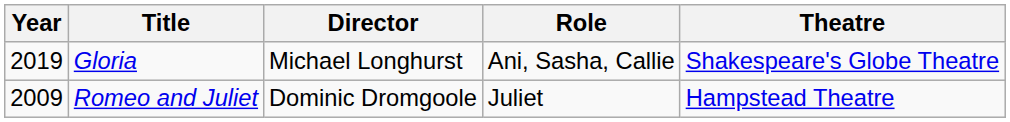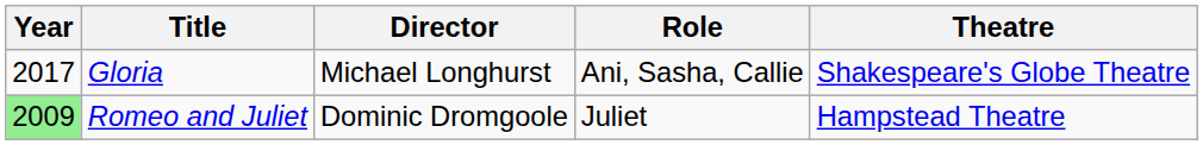Gloria | Year: 2019 -> 2017
Romeo and Juliet | Year: no background -> lightgreen background
